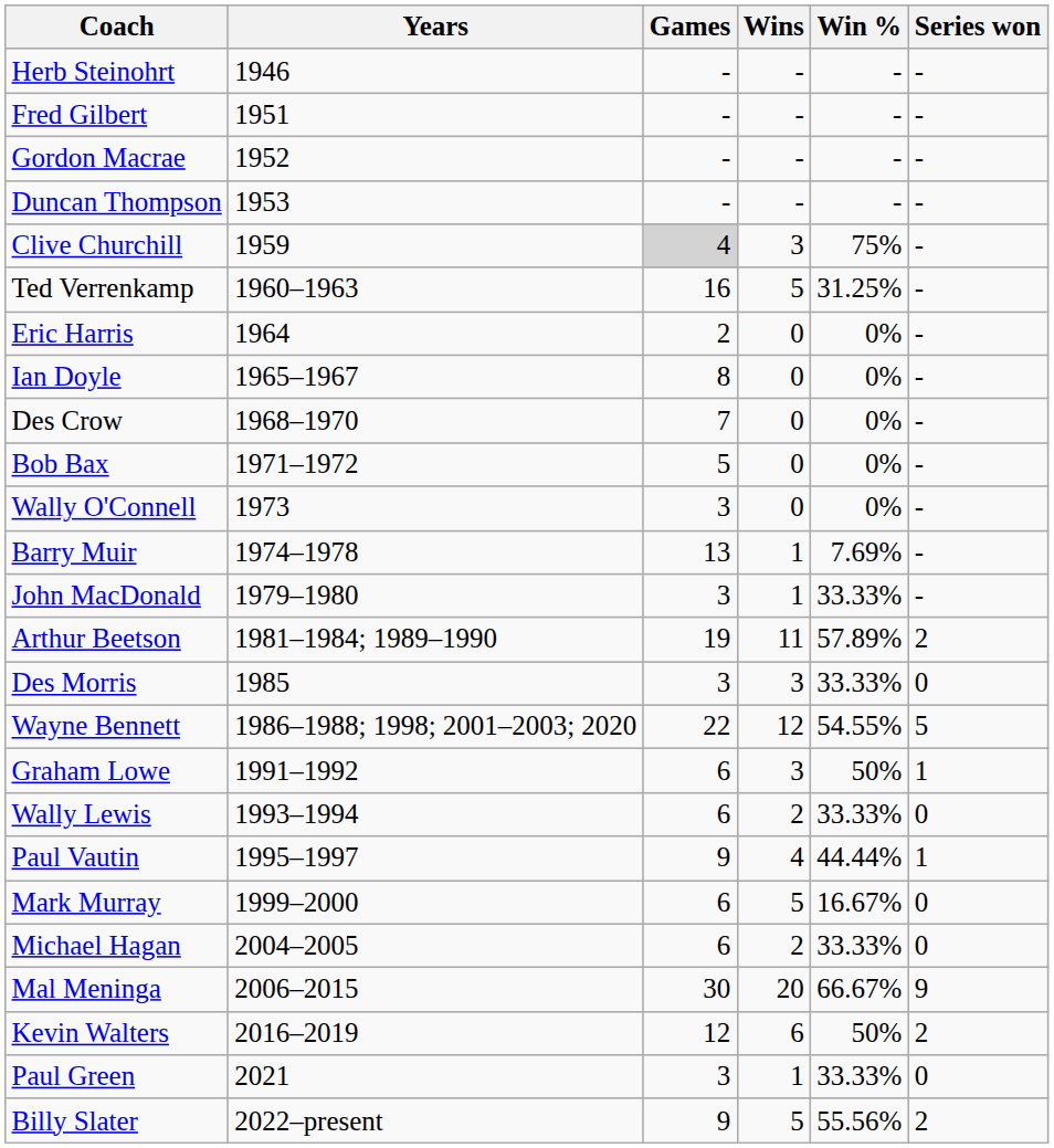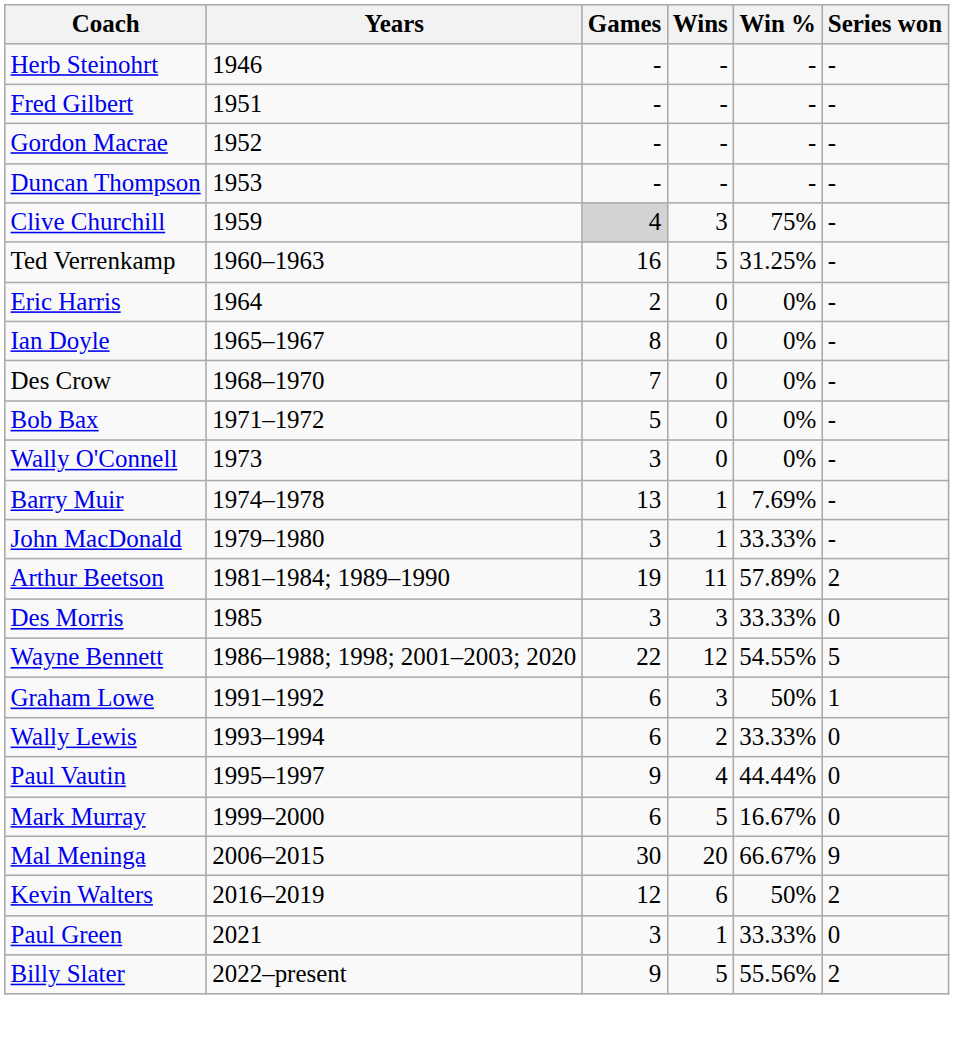Paul Vautin | Series won: 1 -> 0
- row: Michael Hagan | 2004–2005 | 6 | 2 | 33.33% | 0
